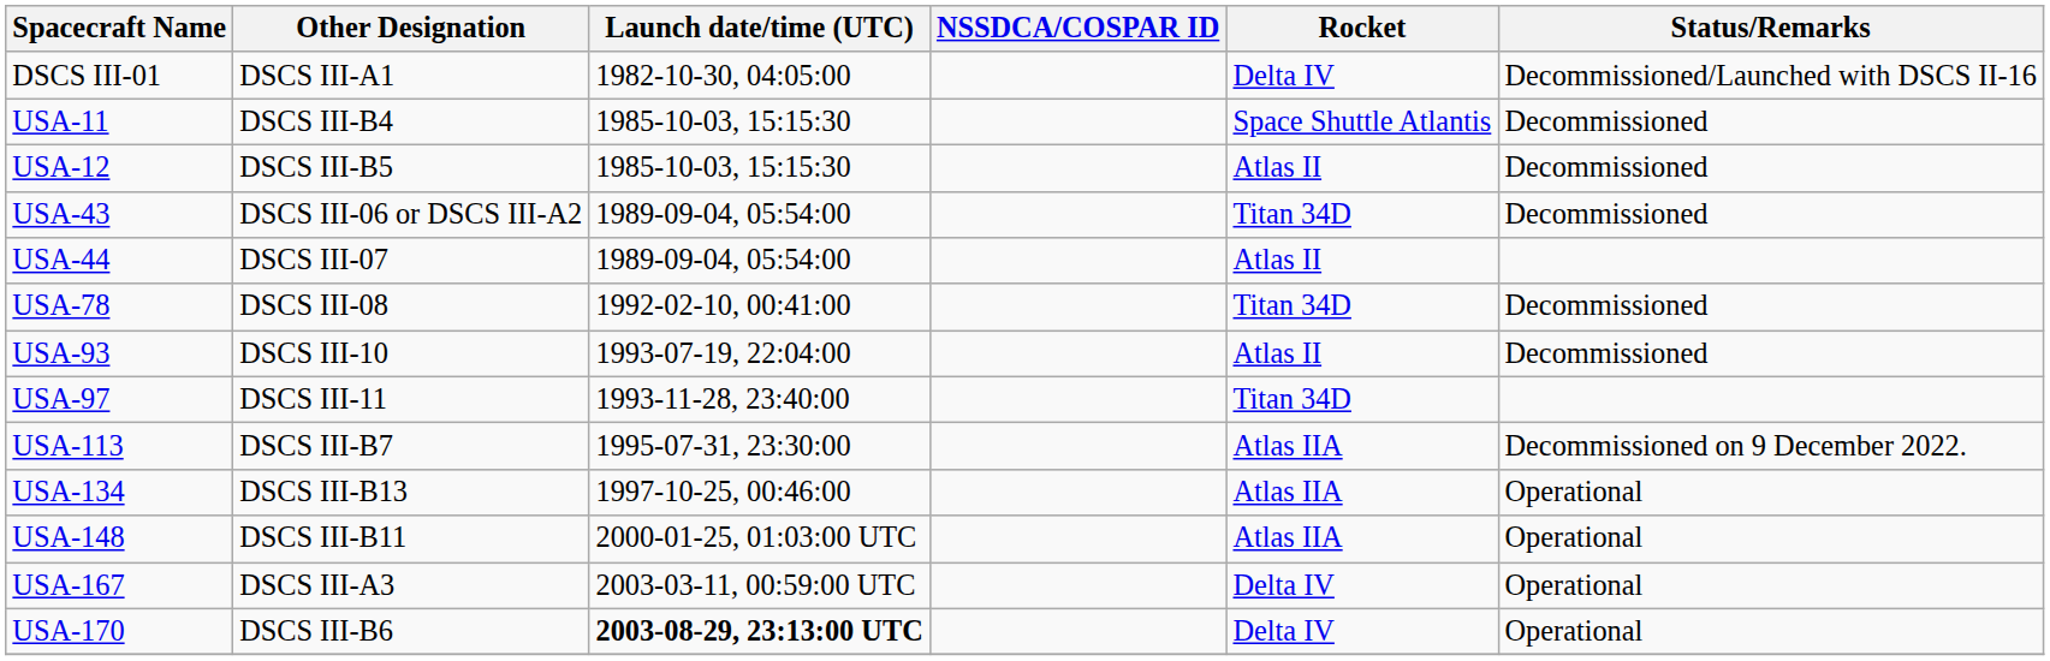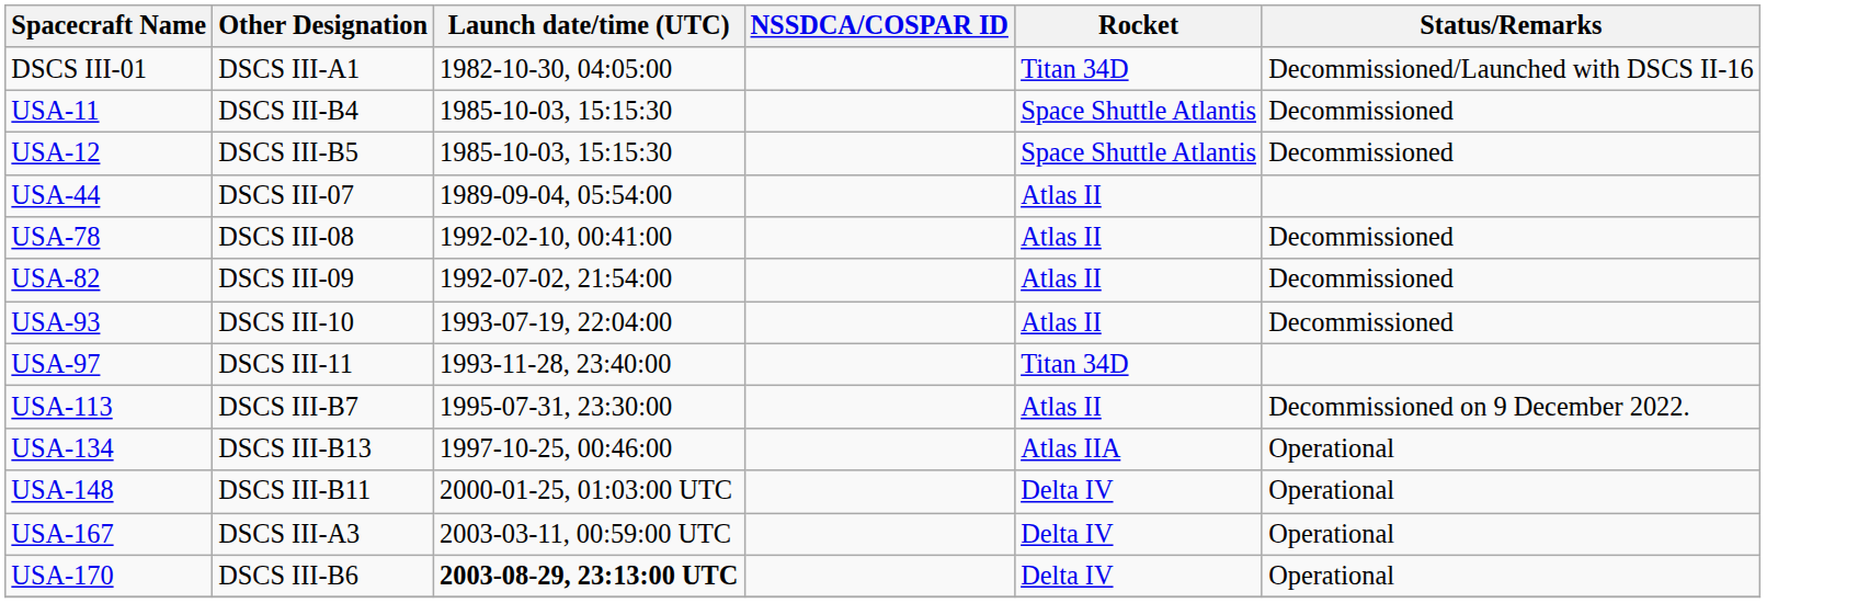DSCS III-01 | Rocket: Delta IV -> Titan 34D
USA-12 | Rocket: Atlas II -> Space Shuttle Atlantis
- row: USA-43 | DSCS III-06 or DSCS III-A2 | 1989-09-04, 05:54:00 | Titan 34D | Decommissioned
USA-78 | Rocket: Titan 34D -> Atlas II
+ row: USA-82 | DSCS III-09 | 1992-07-02, 21:54:00 | Atlas II | Decommissioned
USA-113 | Rocket: Atlas IIA -> Atlas II
USA-148 | Rocket: Atlas IIA -> Delta IV
